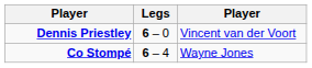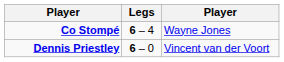rows swapped: Dennis Priestley <-> Co Stompé
